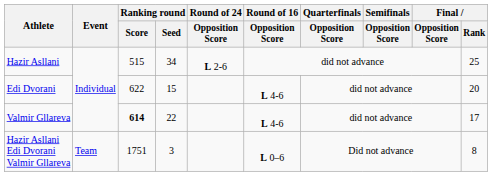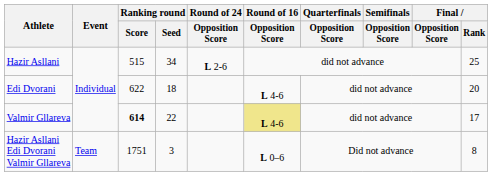Edi Dvorani | Ranking round / Seed: 15 -> 18
Valmir Gllareva | Round of 16 / Opposition Score: no background -> khaki background
